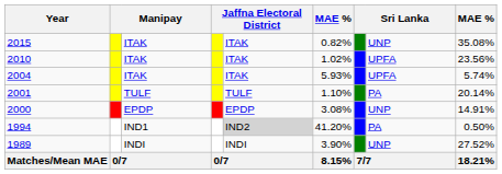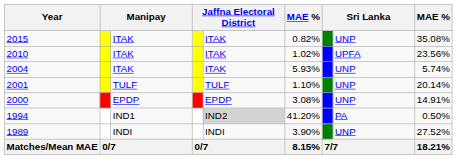2004 | column 8: UPFA -> UNP
2001 | column 8: PA -> UNP
